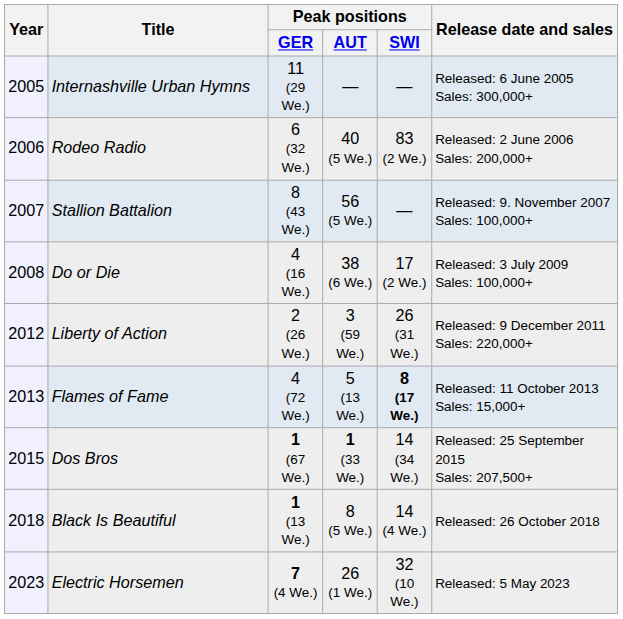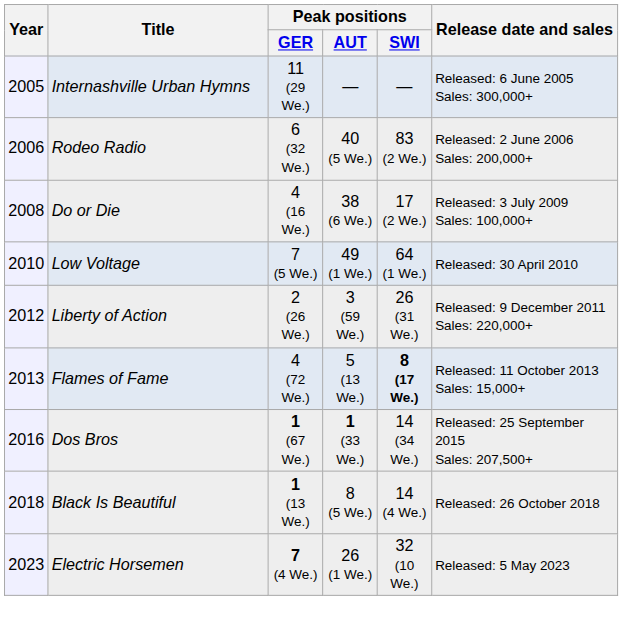- row: 2007 | Stallion Battalion | 8 (43 We.) | 56 (5 We.) | — | Released: 9. November 2007 Sales: 100,000+
+ row: 2010 | Low Voltage | 7 (5 We.) | 49 (1 We.) | 64 (1 We.) | Released: 30 April 2010
Dos Bros | Year: 2015 -> 2016
